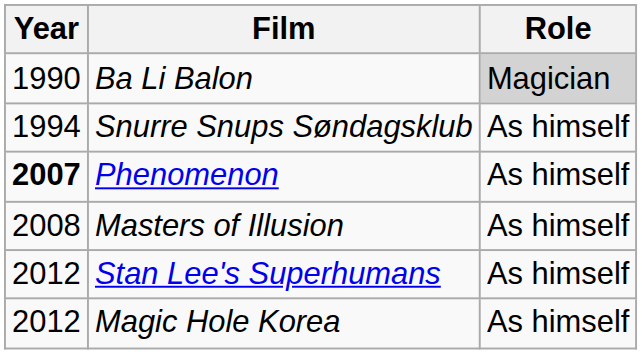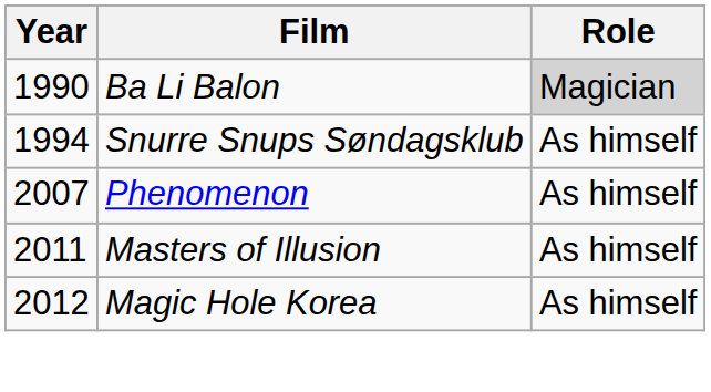Phenomenon | Year: bold -> normal
Masters of Illusion | Year: 2008 -> 2011
- row: 2012 | Stan Lee's Superhumans | As himself
